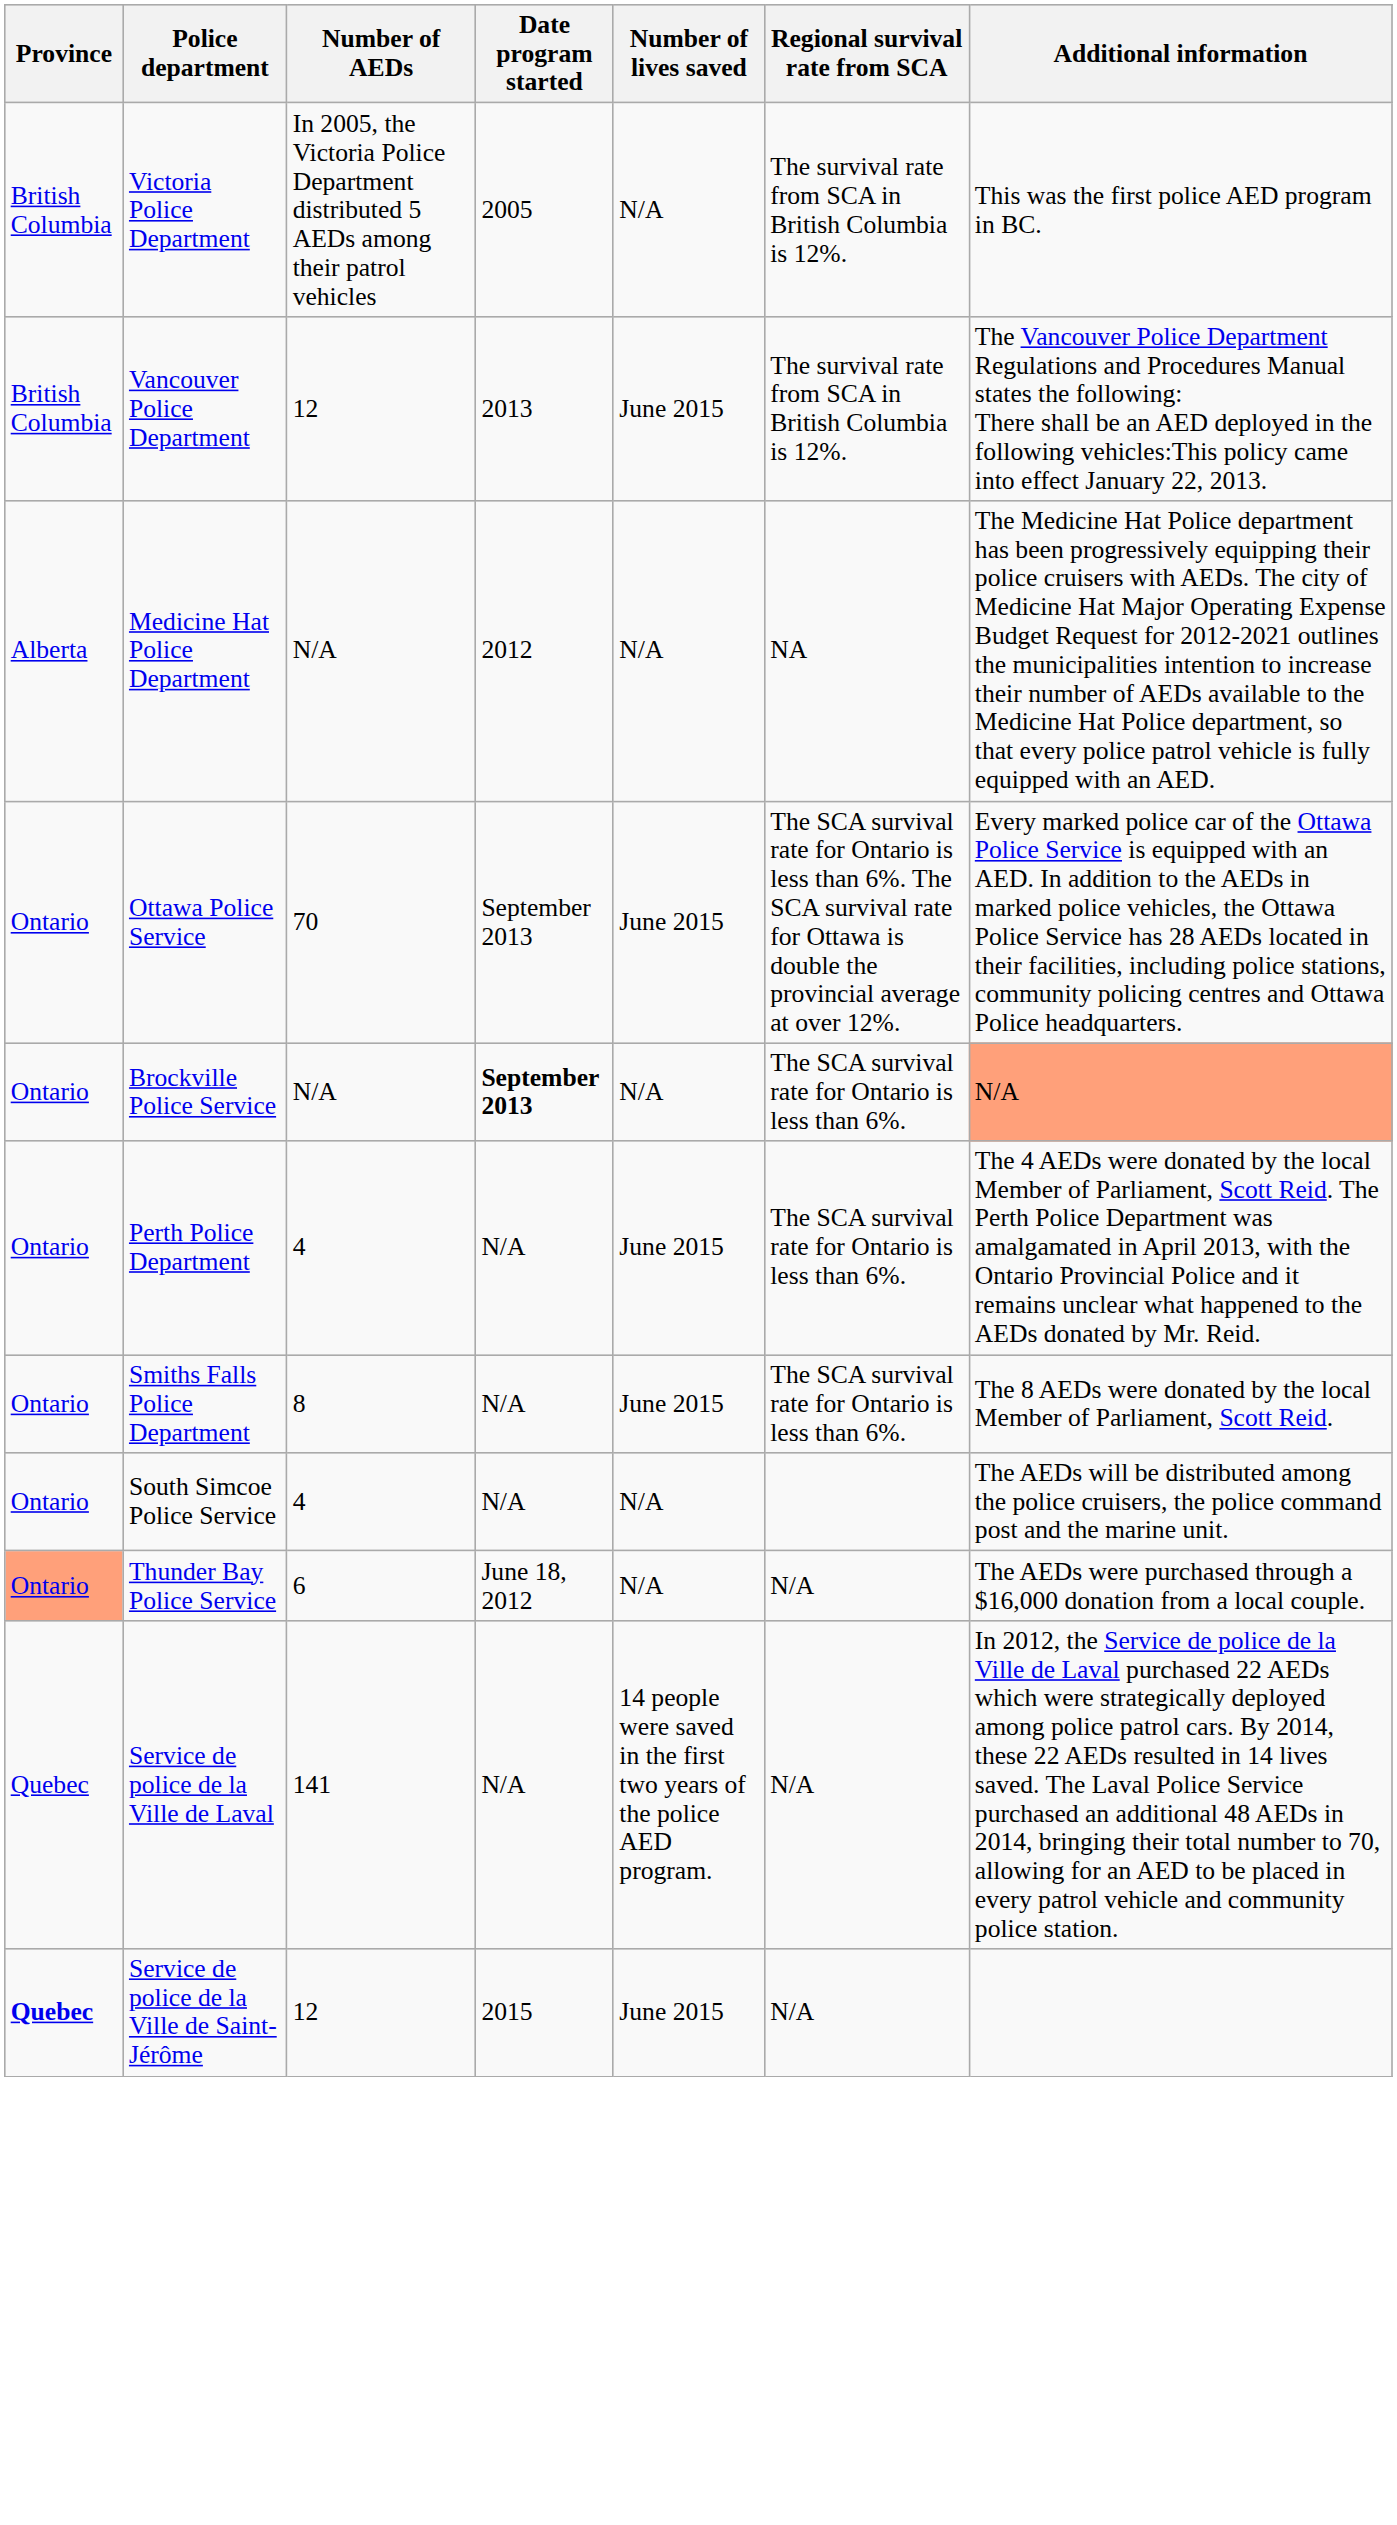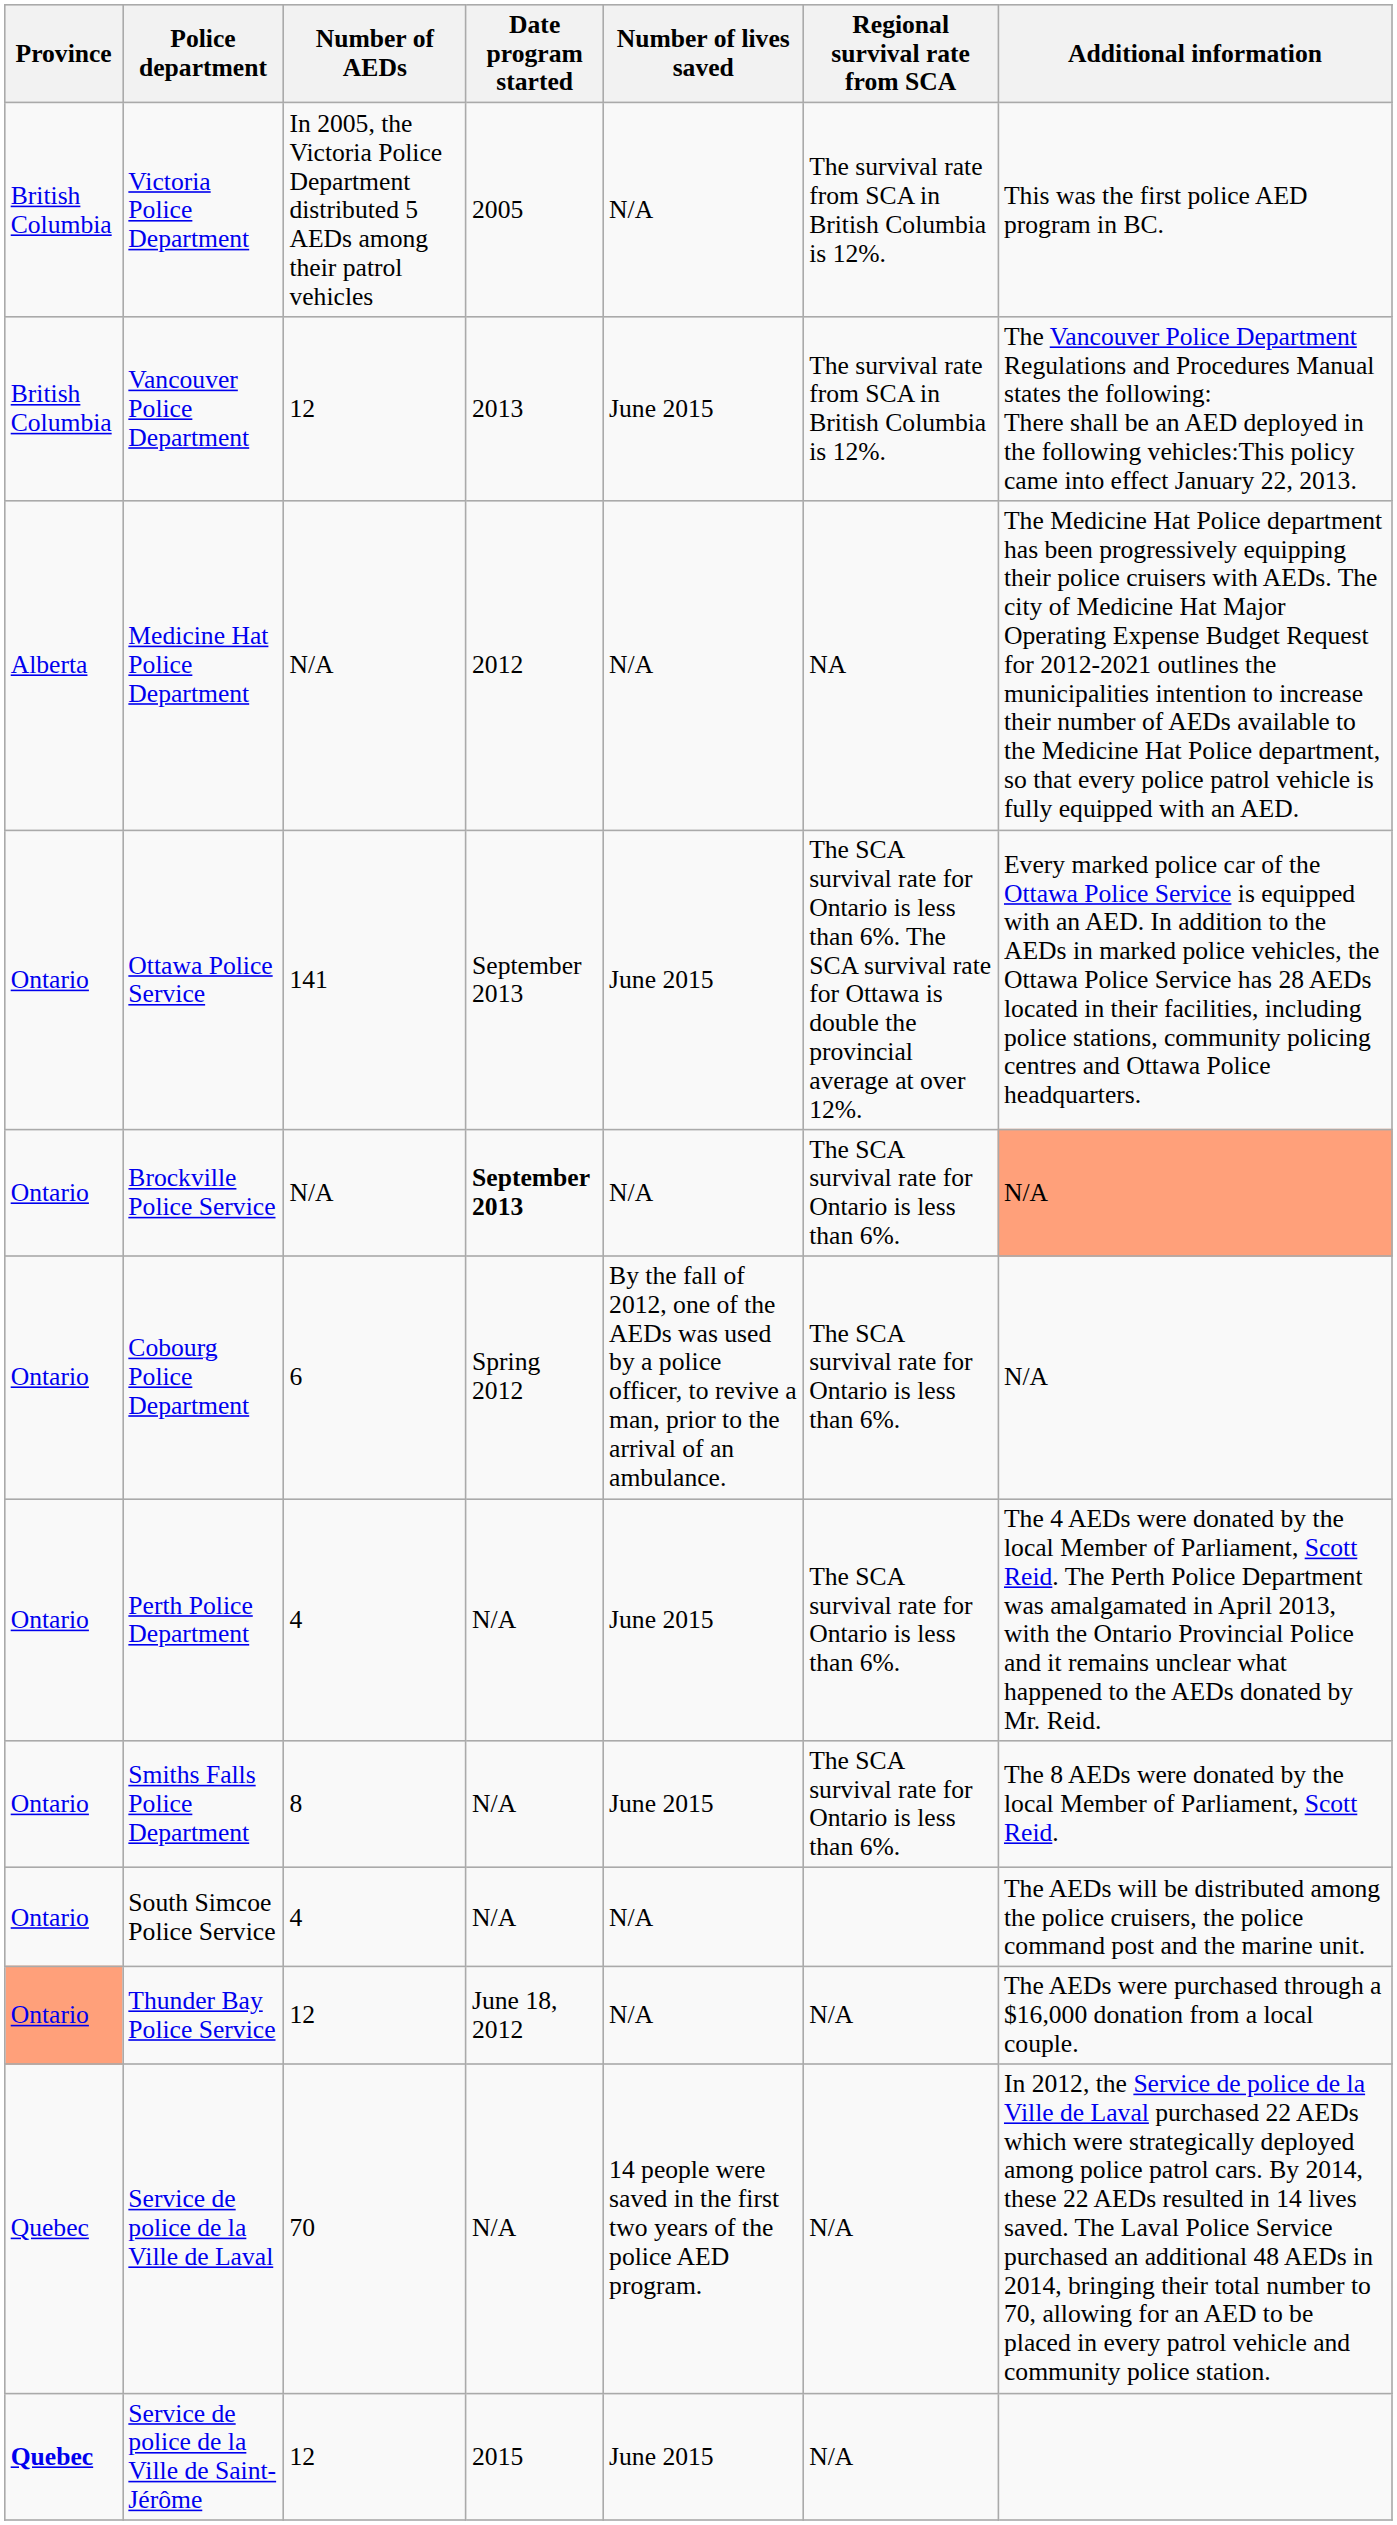Ottawa Police Service | Number of AEDs: 70 -> 141
+ row: Ontario | Cobourg Police Department | 6 | Spring 2012 | By the fall of 2012, one of the AEDs was used by a police officer, to revive a man, prior to the arrival of an ambulance. | The SCA survival rate for Ontario is less than 6%. | N/A
Thunder Bay Police Service | Number of AEDs: 6 -> 12
Service de police de la Ville de Laval | Number of AEDs: 141 -> 70
